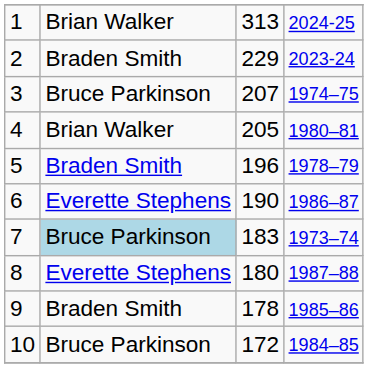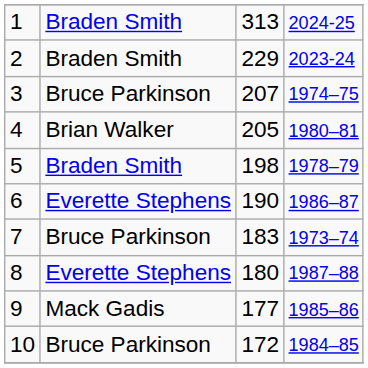1 | column 2: Brian Walker -> Braden Smith
5 | column 3: 196 -> 198
7 | column 2: lightblue background -> no background
9 | column 2: Braden Smith -> Mack Gadis
9 | column 3: 178 -> 177
